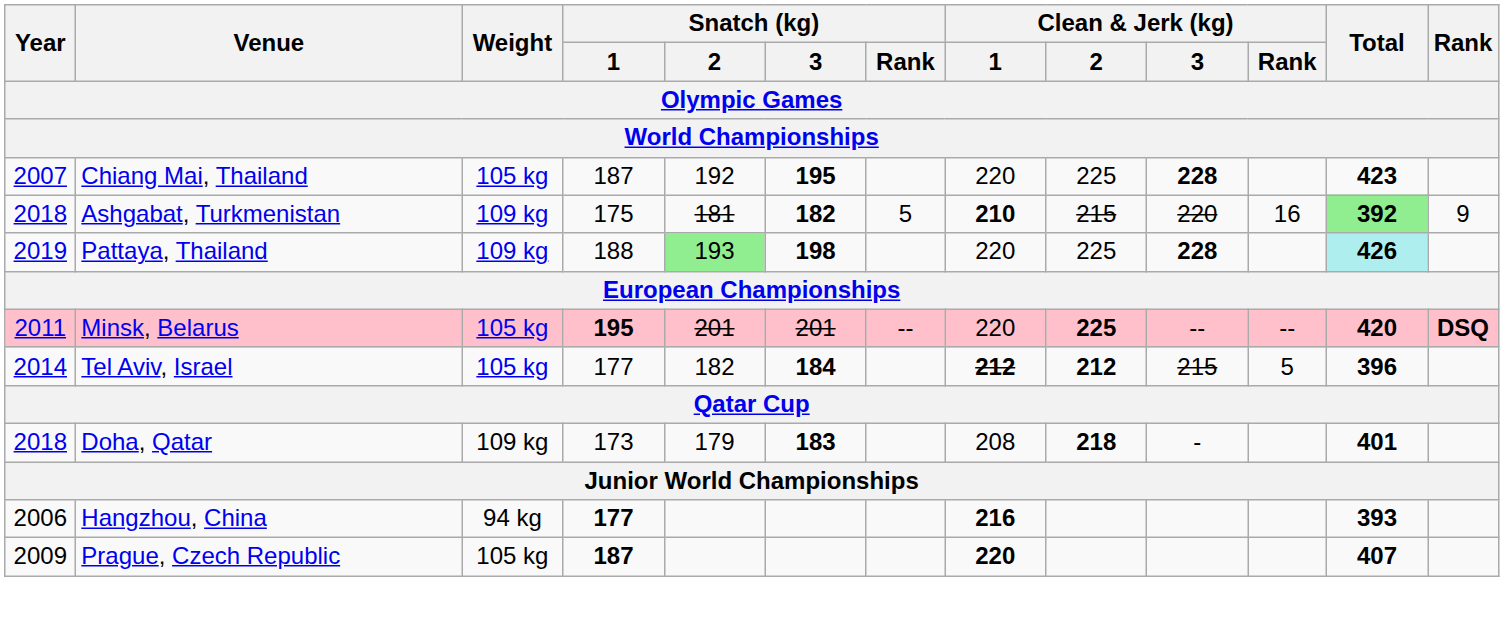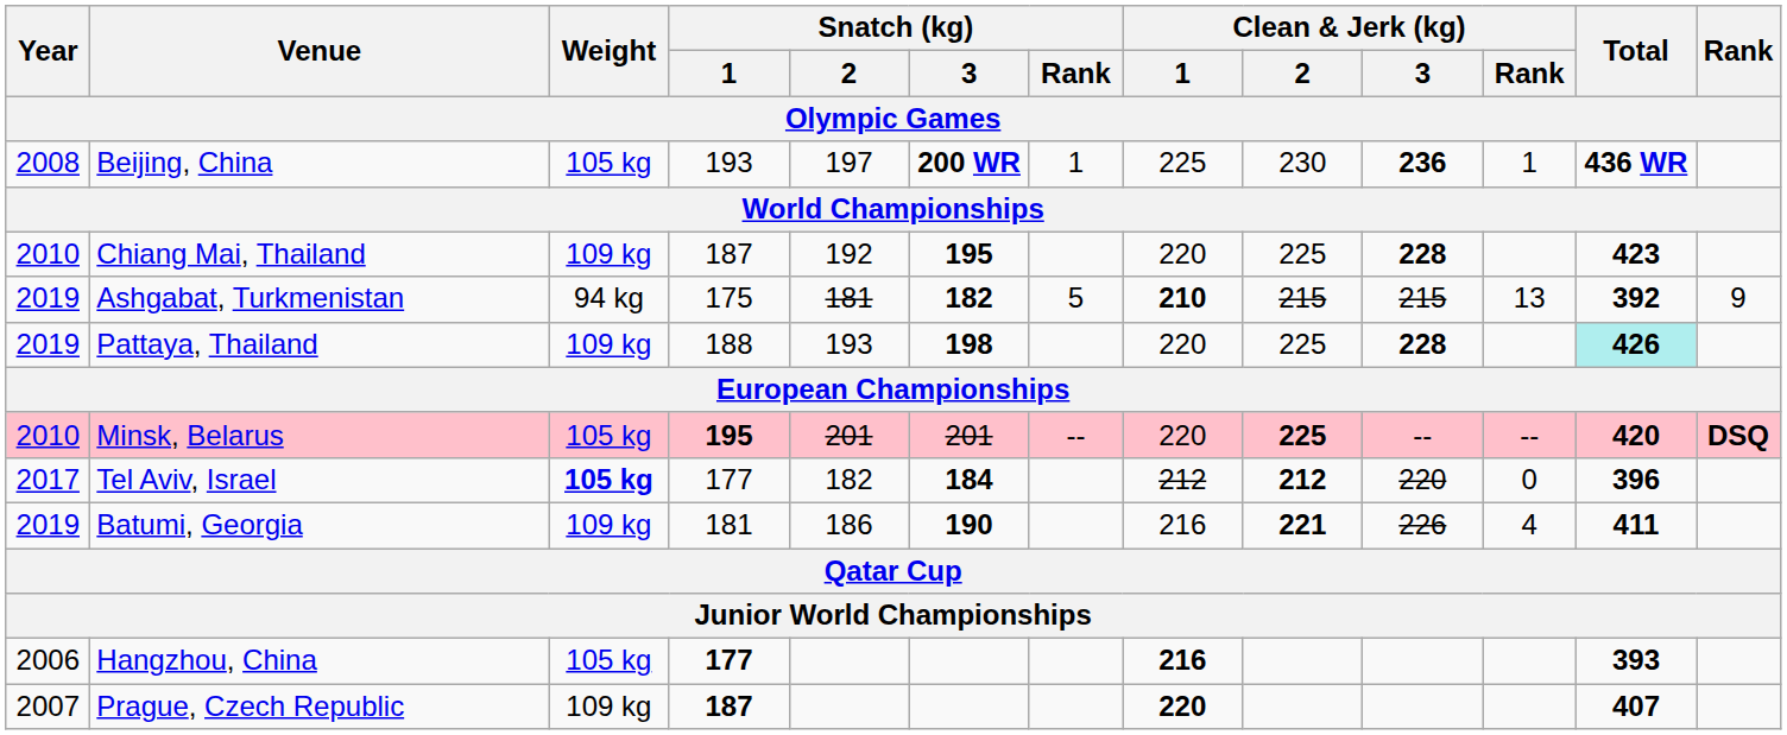+ row: 2008 | Beijing, China | 105 kg | 193 | 197 | 200 WR | 1 | 225 | 230 | 236 | 1 | 436 WR
Chiang Mai, Thailand | Year: 2007 -> 2010
Chiang Mai, Thailand | Weight: 105 kg -> 109 kg
Ashgabat, Turkmenistan | Year: 2018 -> 2019
Ashgabat, Turkmenistan | Weight: 109 kg -> 94 kg
Ashgabat, Turkmenistan | Clean & Jerk (kg) / 3: 220 -> 215
Ashgabat, Turkmenistan | Clean & Jerk (kg) / Rank: 16 -> 13
Ashgabat, Turkmenistan | Total: lightgreen background -> no background
Pattaya, Thailand | Snatch (kg) / 2: lightgreen background -> no background
Minsk, Belarus | Year: 2011 -> 2010
Tel Aviv, Israel | Year: 2014 -> 2017
Tel Aviv, Israel | Weight: normal -> bold
Tel Aviv, Israel | Clean & Jerk (kg) / 1: bold -> normal
Tel Aviv, Israel | Clean & Jerk (kg) / 3: 215 -> 220
Tel Aviv, Israel | Clean & Jerk (kg) / Rank: 5 -> 0
+ row: 2019 | Batumi, Georgia | 109 kg | 181 | 186 | 190 | 216 | 221 | 226 | 4 | 411
- row: 2018 | Doha, Qatar | 109 kg | 173 | 179 | 183 | 208 | 218 | - | 401
Hangzhou, China | Weight: 94 kg -> 105 kg
Prague, Czech Republic | Year: 2009 -> 2007
Prague, Czech Republic | Weight: 105 kg -> 109 kg
